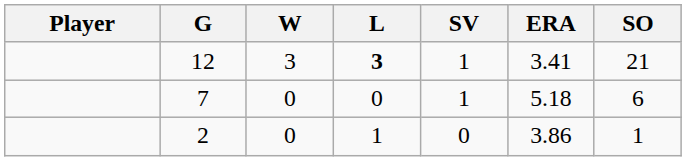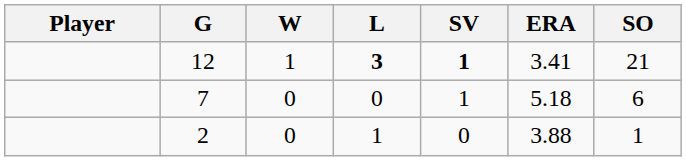12 | W: 3 -> 1
12 | SV: normal -> bold
2 | ERA: 3.86 -> 3.88
